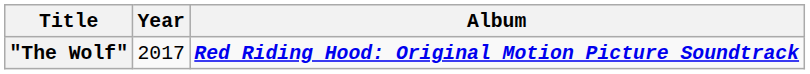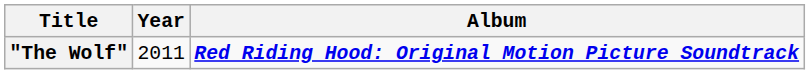"The Wolf" | Year: 2017 -> 2011
